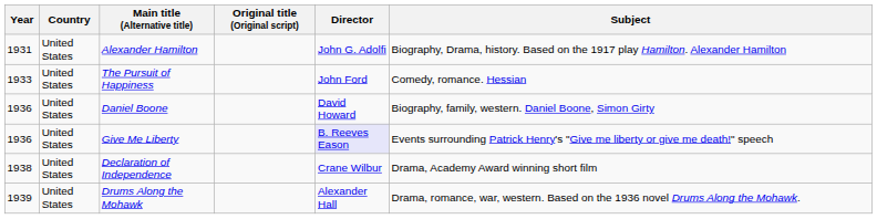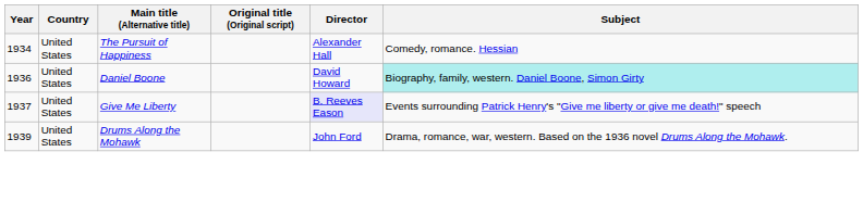- row: 1931 | United States | Alexander Hamilton | John G. Adolfi | Biography, Drama, history. Based on the 1917 play Hamilton. Alexander Hamilton
The Pursuit of Happiness | Year: 1933 -> 1934
The Pursuit of Happiness | Director: John Ford -> Alexander Hall
Daniel Boone | Subject: no background -> paleturquoise background
Give Me Liberty | Year: 1936 -> 1937
- row: 1938 | United States | Declaration of Independence | Crane Wilbur | Drama, Academy Award winning short film
Drums Along the Mohawk | Director: Alexander Hall -> John Ford
